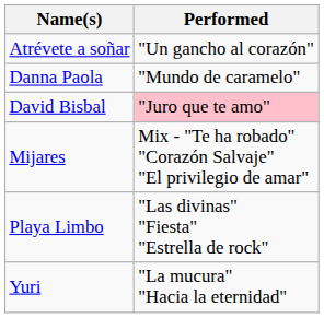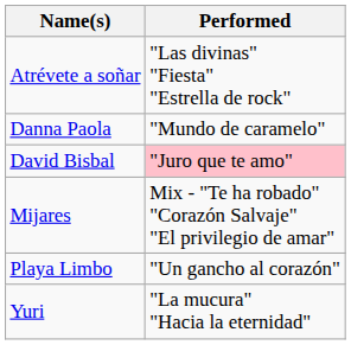Atrévete a soñar | Performed: "Un gancho al corazón" -> "Las divinas" "Fiesta" "Estrella de rock"
Playa Limbo | Performed: "Las divinas" "Fiesta" "Estrella de rock" -> "Un gancho al corazón"
